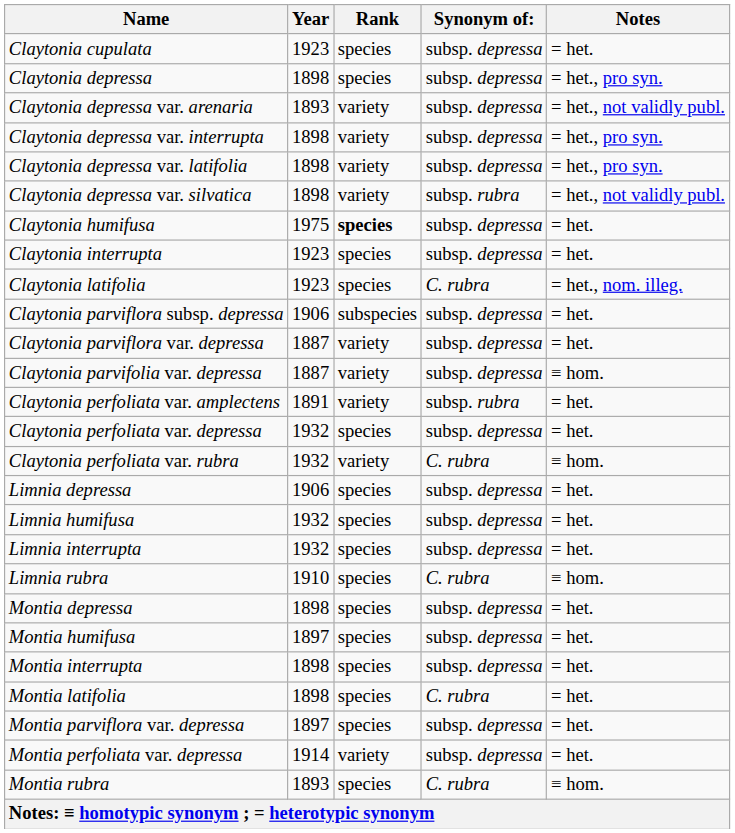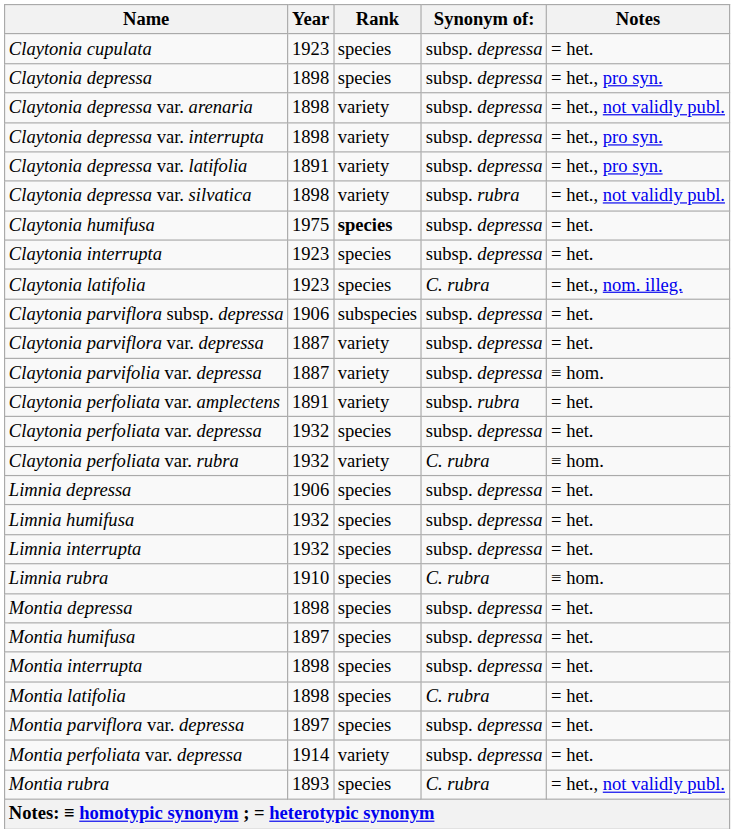Claytonia depressa var. arenaria | Year: 1893 -> 1898
Claytonia depressa var. latifolia | Year: 1898 -> 1891
Montia rubra | Notes: ≡ hom. -> = het., not validly publ.
